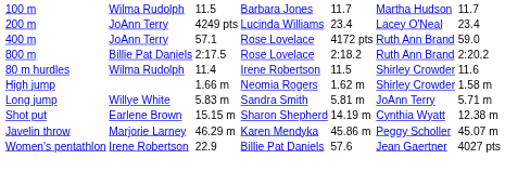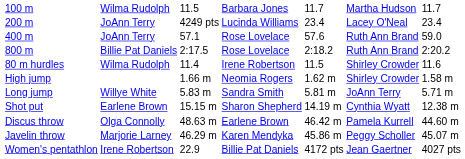400 m | column 5: 4172 pts -> 57.6
+ row: Discus throw | Olga Connolly | 48.63 m | Earlene Brown | 46.42 m | Pamela Kurrell | 44.60 m
Women's pentathlon | column 5: 57.6 -> 4172 pts
